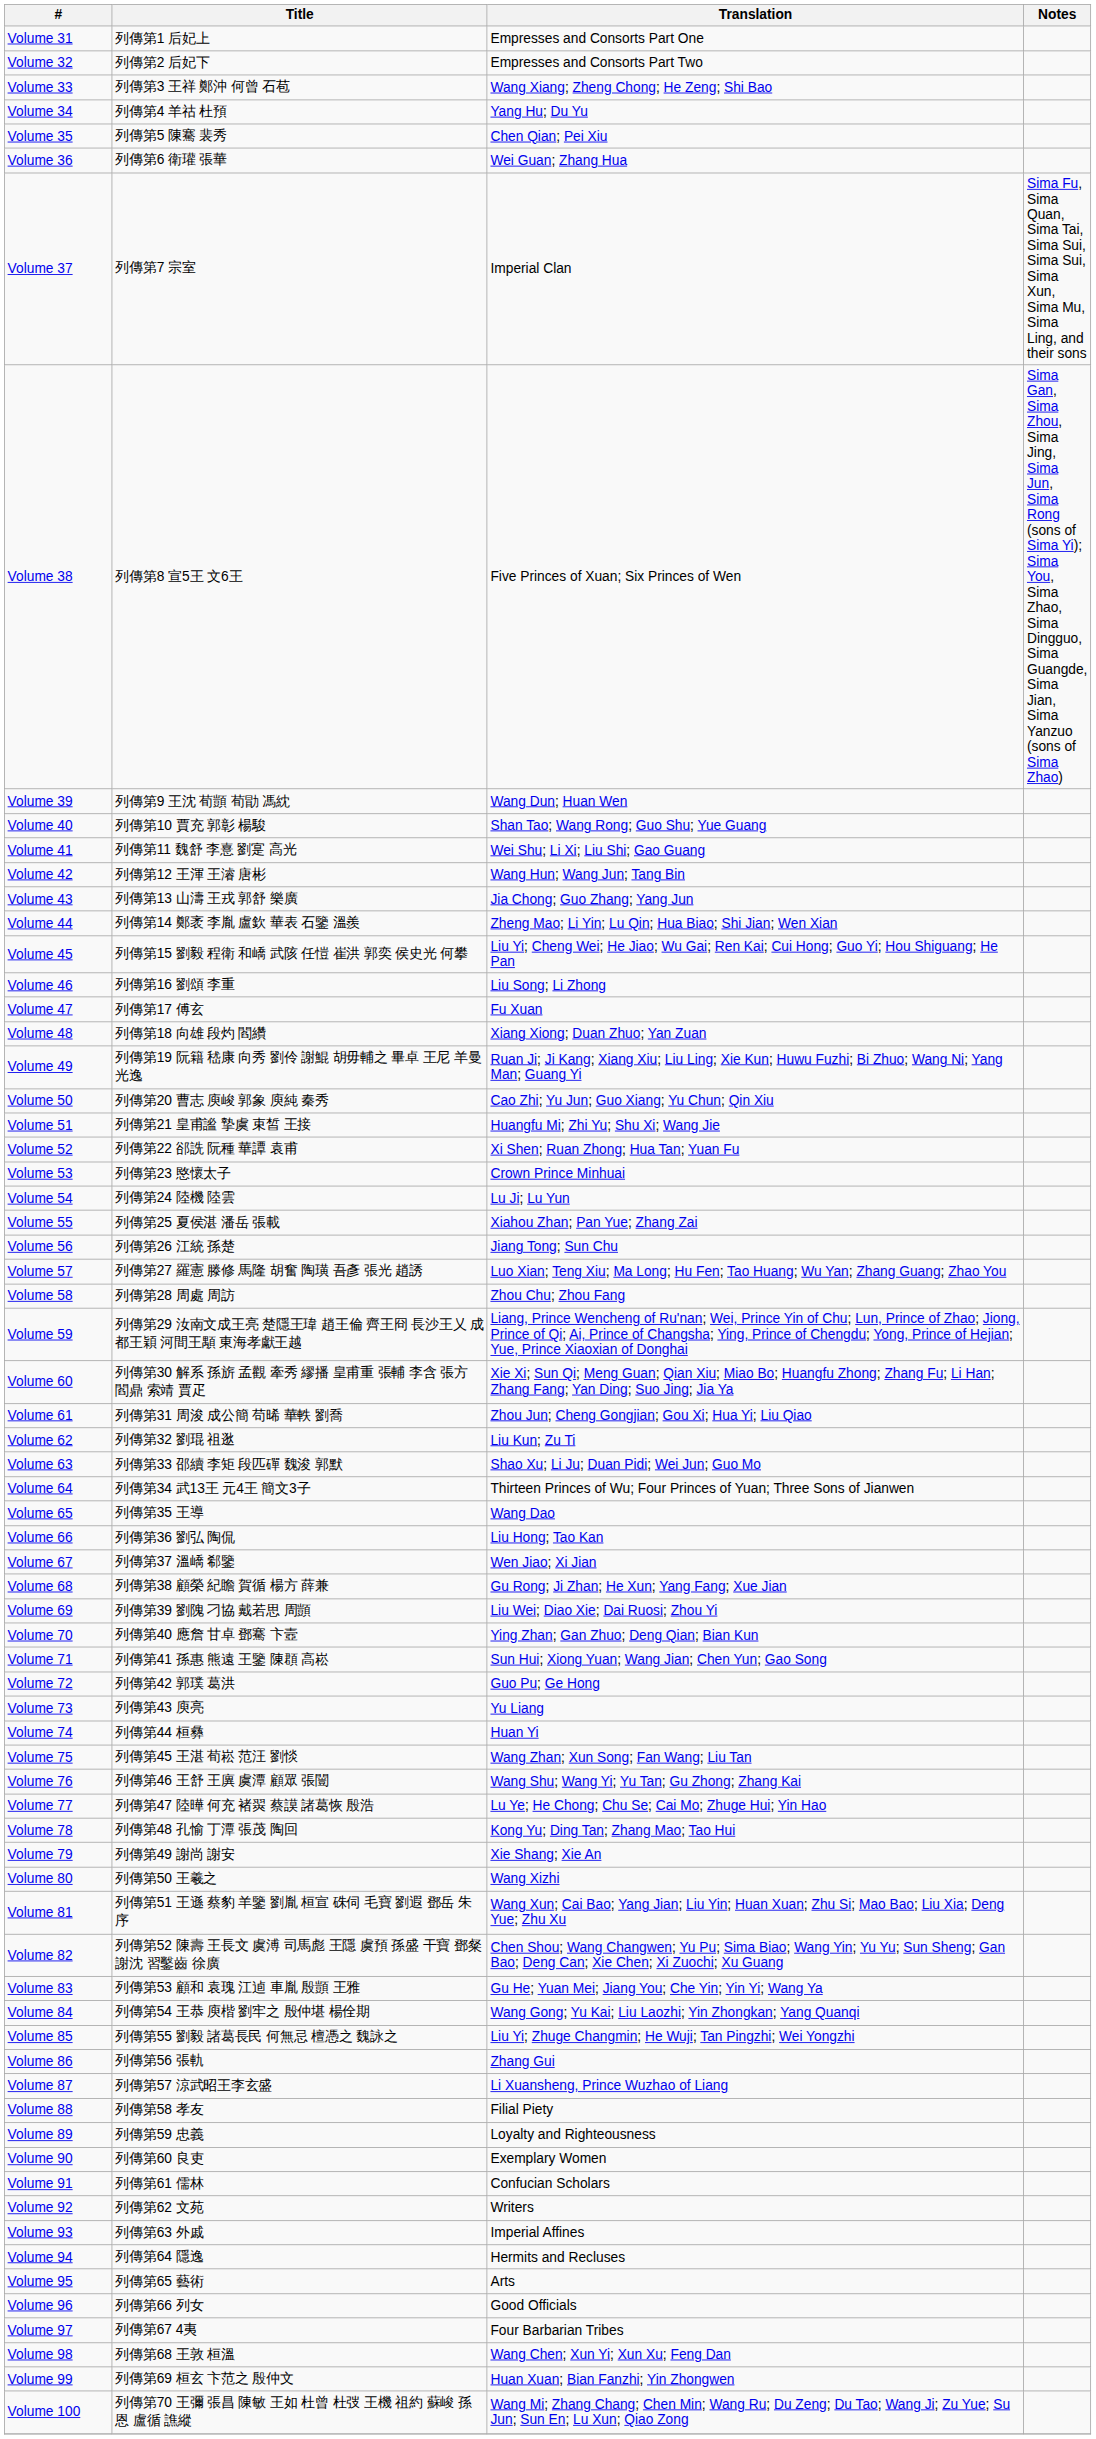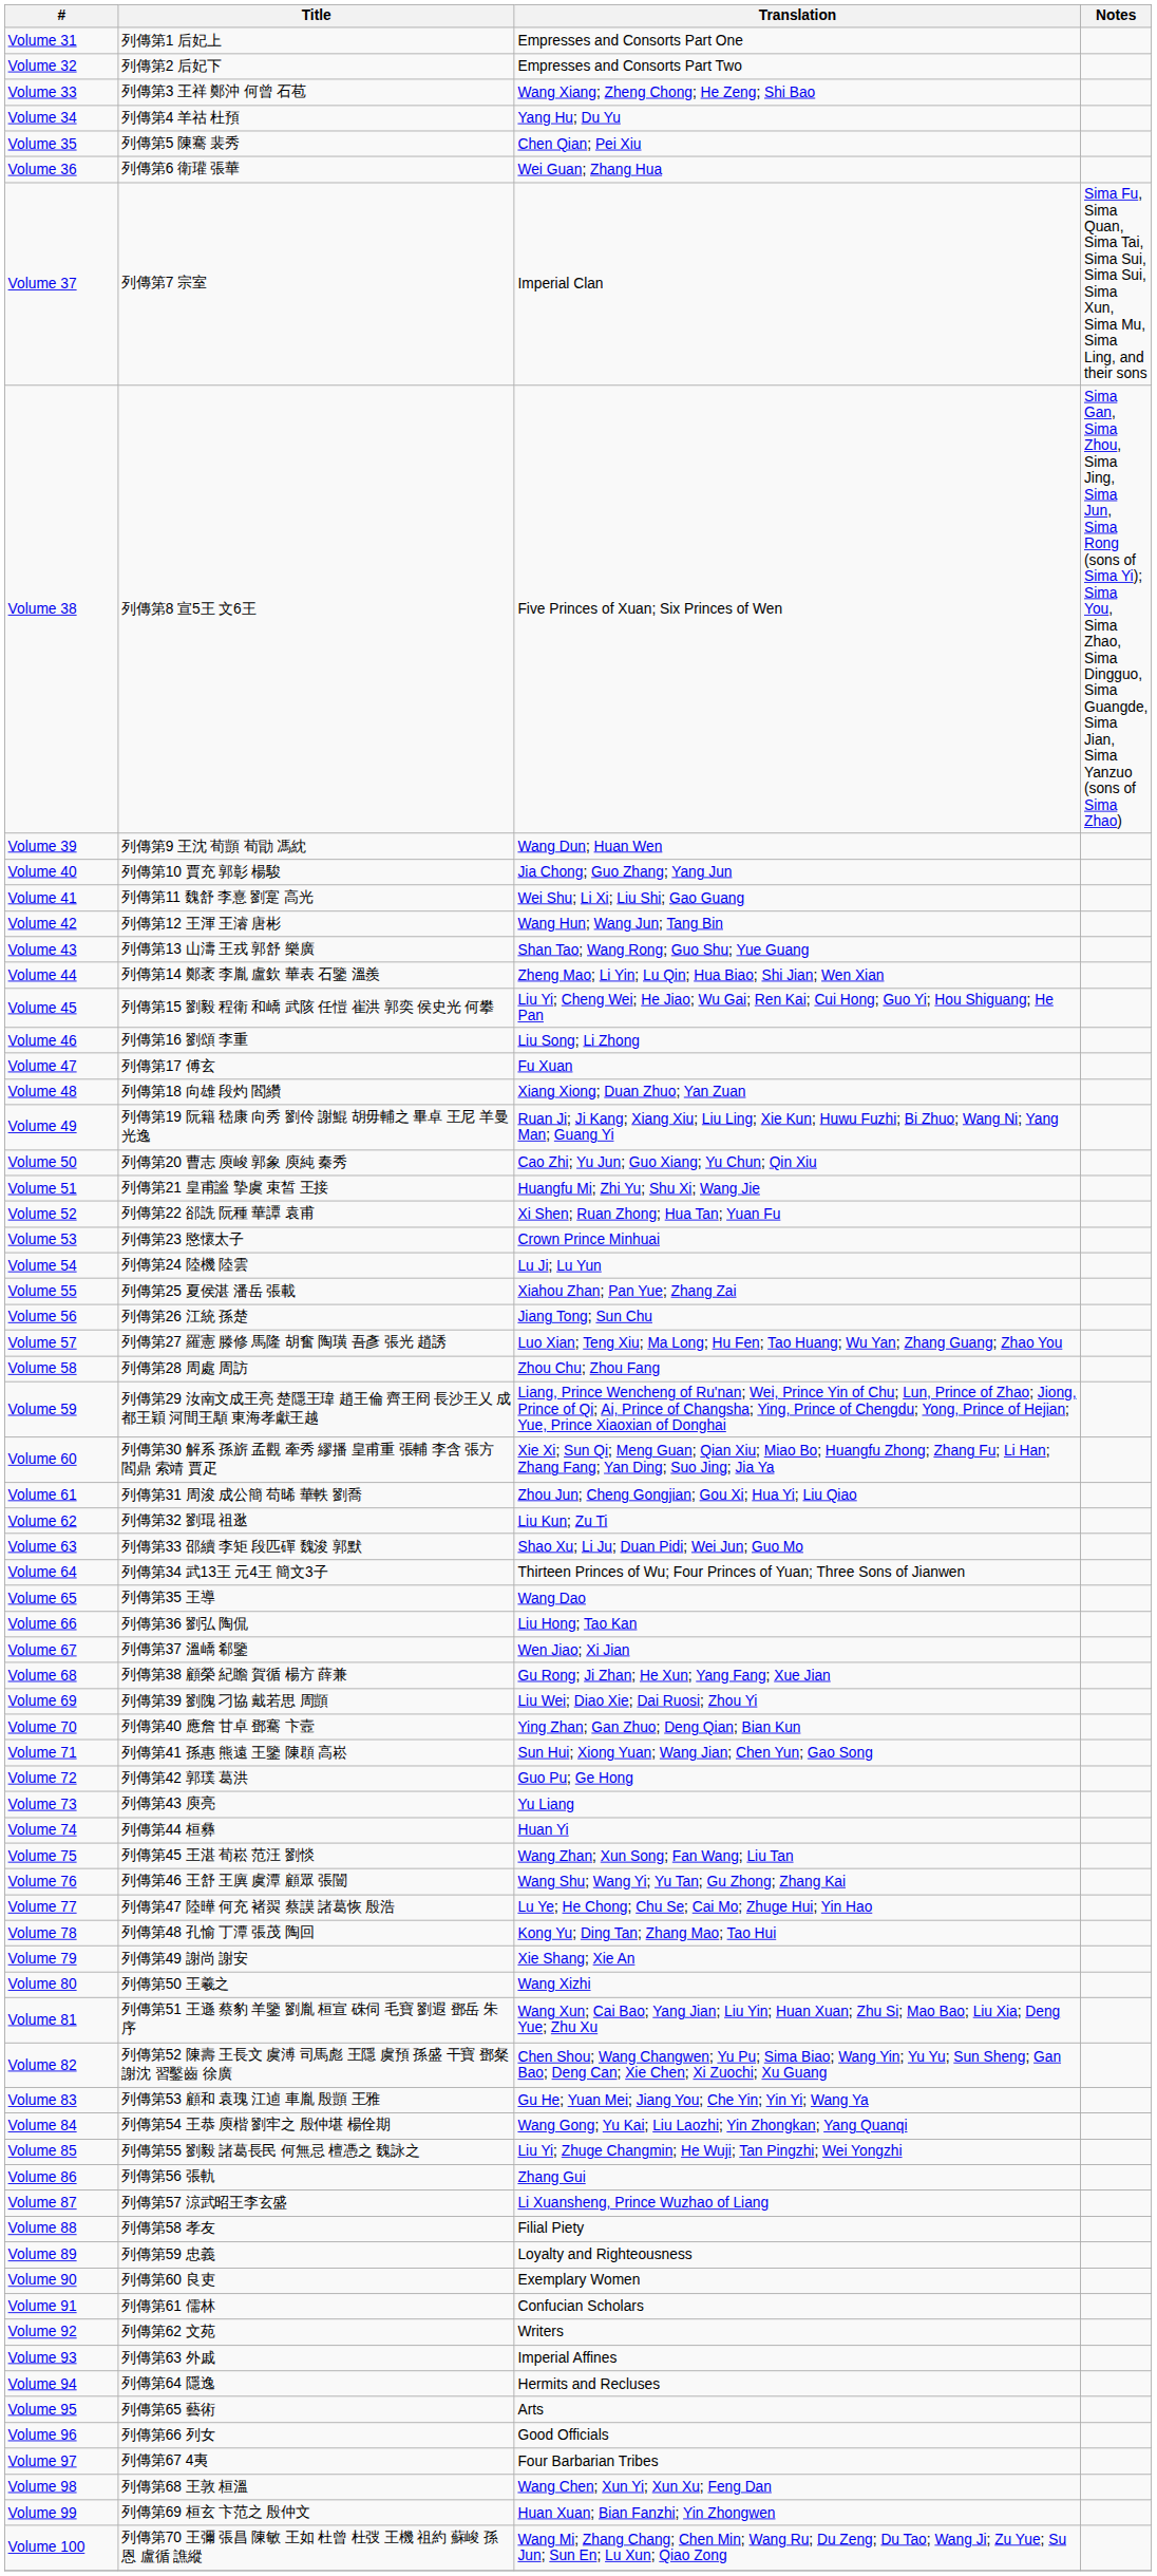Volume 40 | Translation: Shan Tao; Wang Rong; Guo Shu; Yue Guang -> Jia Chong; Guo Zhang; Yang Jun
Volume 43 | Translation: Jia Chong; Guo Zhang; Yang Jun -> Shan Tao; Wang Rong; Guo Shu; Yue Guang
